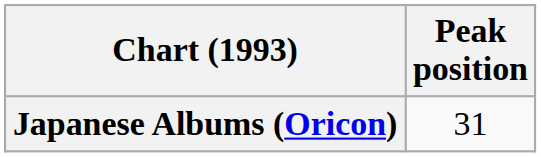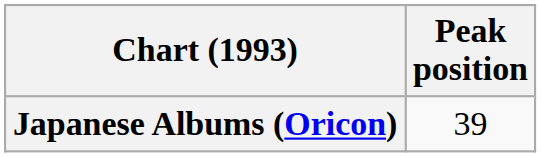Japanese Albums (Oricon) | Peak position: 31 -> 39
